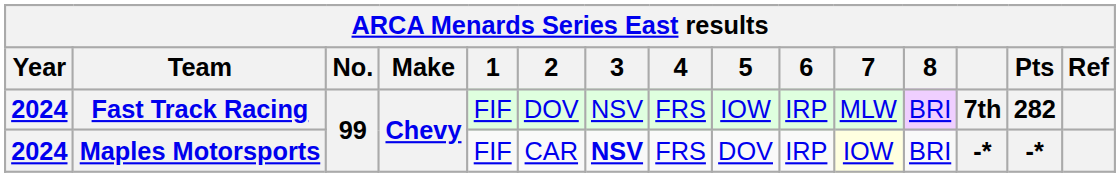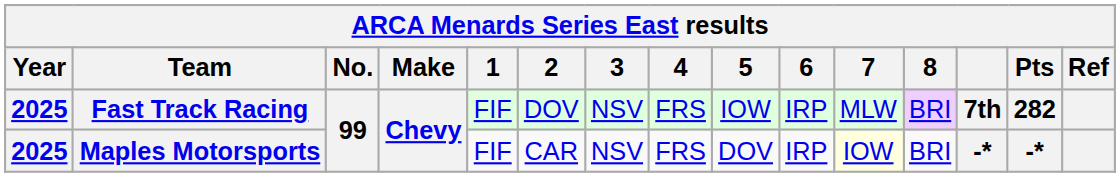Fast Track Racing | Year: 2024 -> 2025
Maples Motorsports | Year: 2024 -> 2025
Maples Motorsports | 3: bold -> normal
